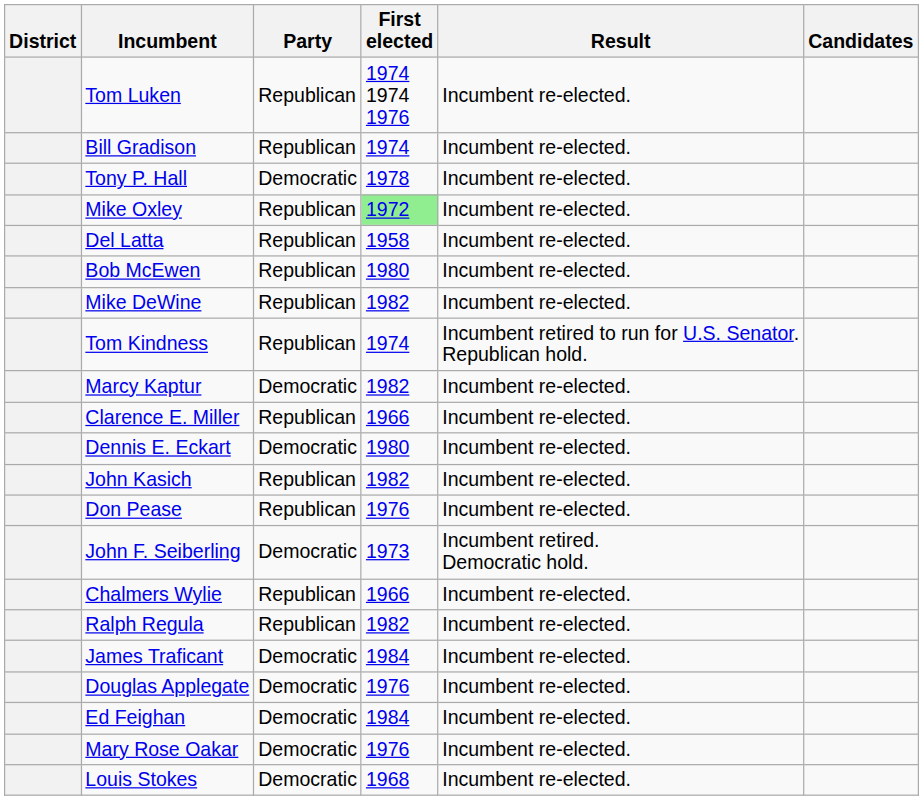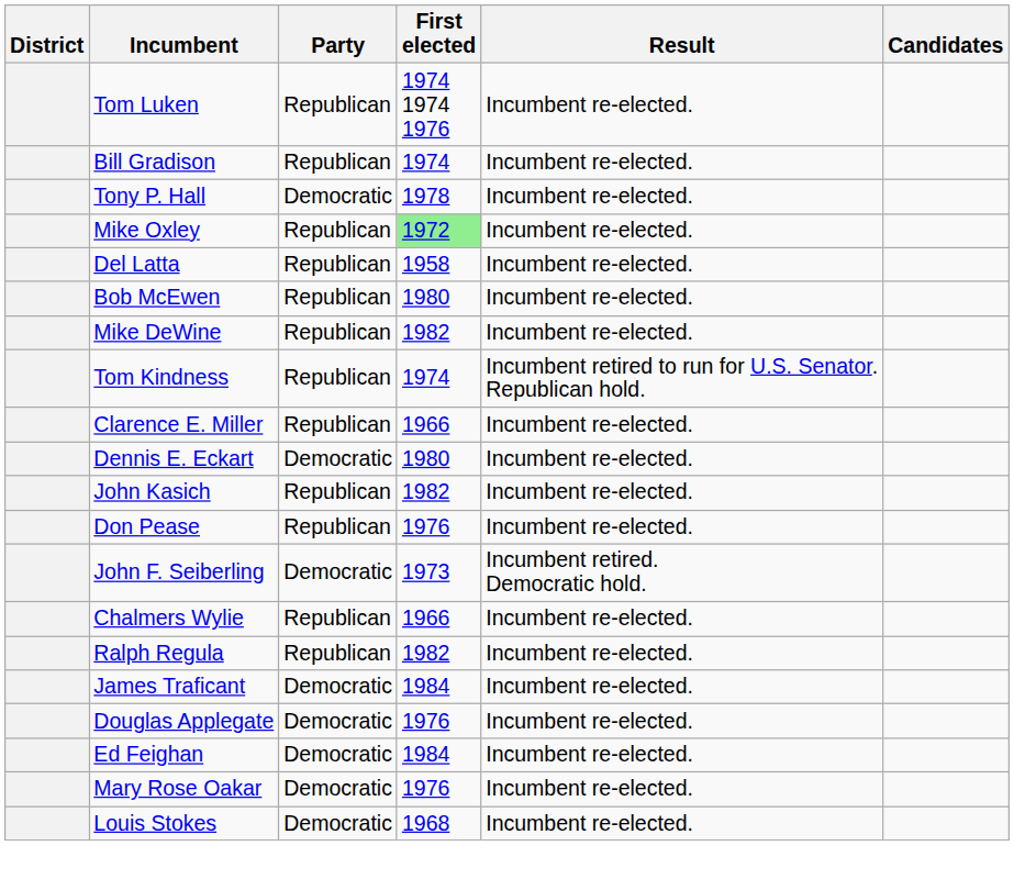- row: Marcy Kaptur | Democratic | 1982 | Incumbent re-elected.
